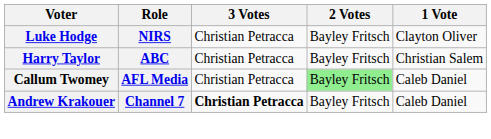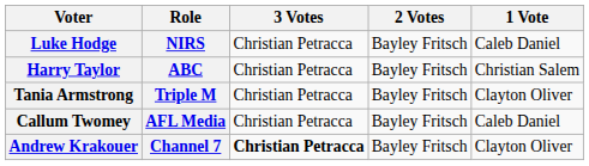Luke Hodge | 1 Vote: Clayton Oliver -> Caleb Daniel
+ row: Tania Armstrong | Triple M | Christian Petracca | Bayley Fritsch | Clayton Oliver
Callum Twomey | 2 Votes: lightgreen background -> no background
Andrew Krakouer | 1 Vote: Caleb Daniel -> Clayton Oliver
